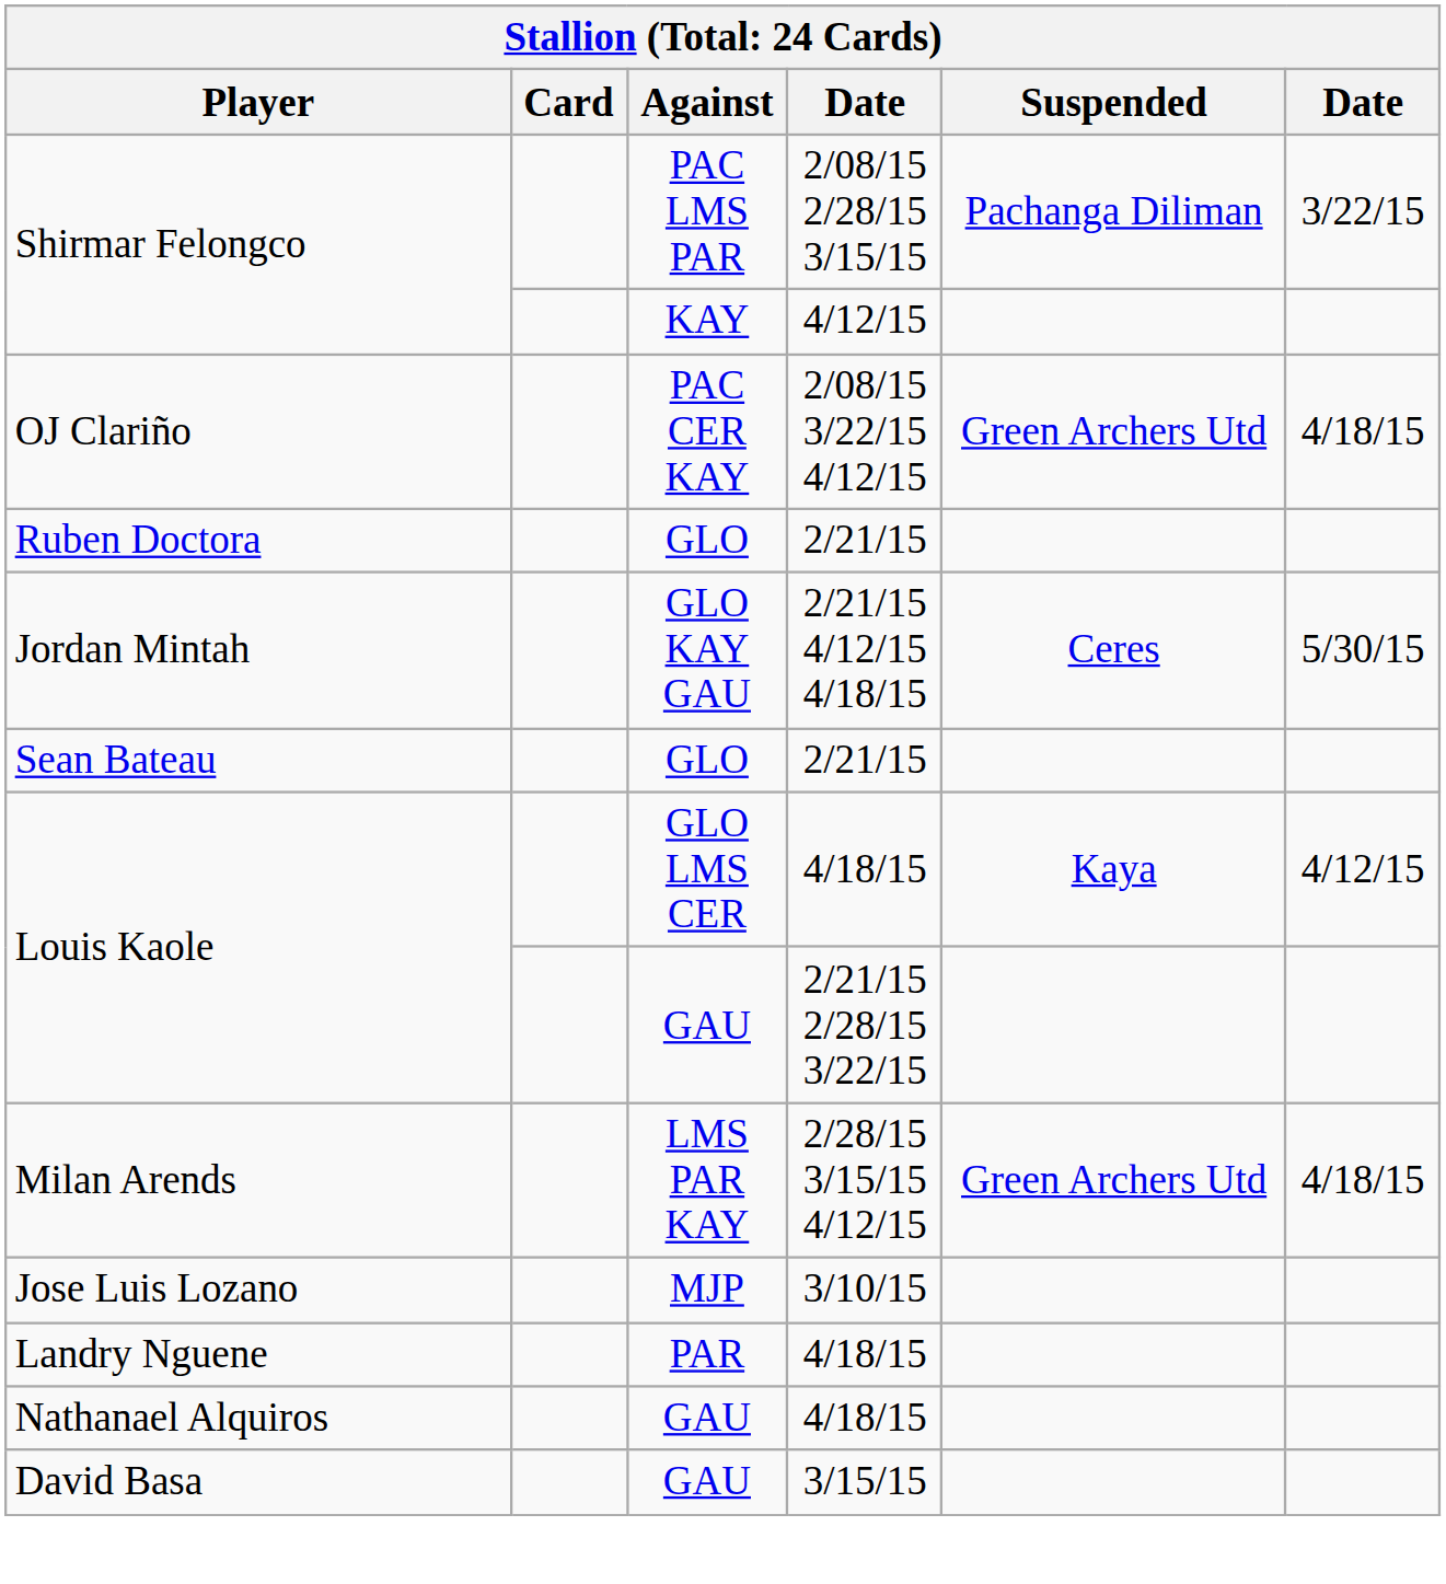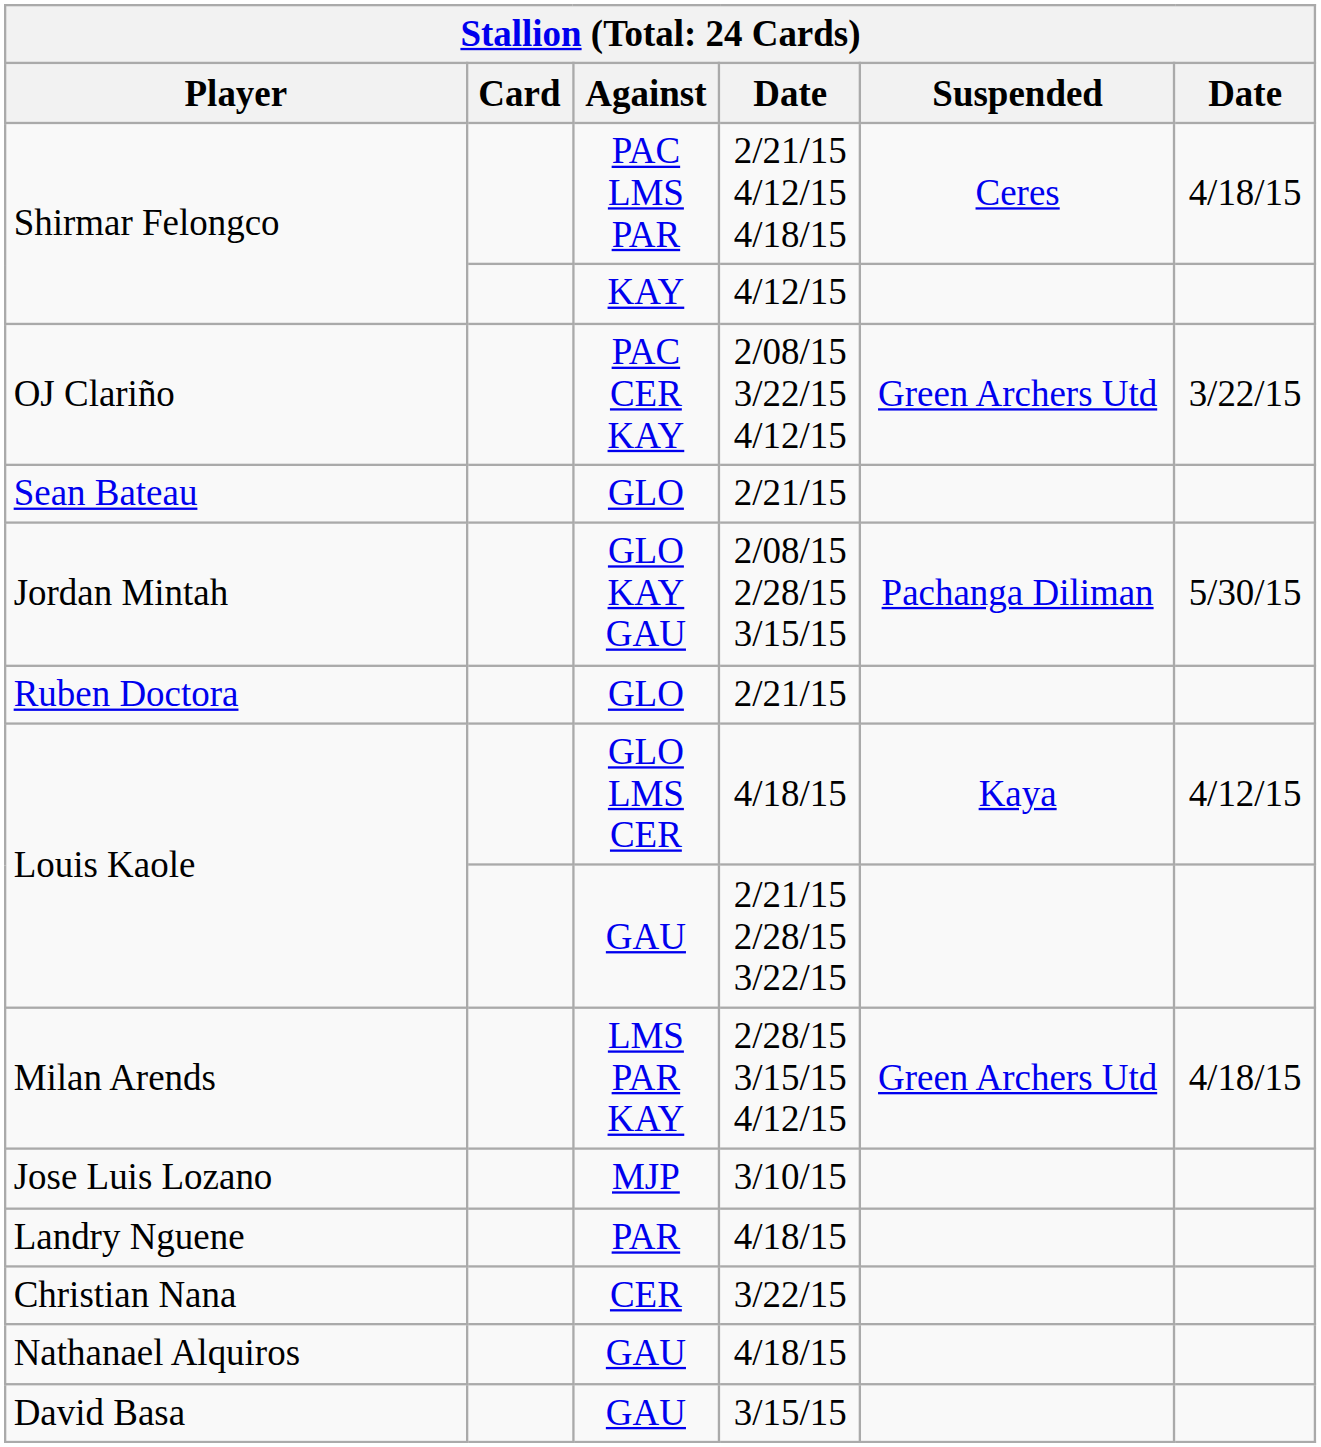Shirmar Felongco / PAC LMS PAR | column 4: 2/08/15 2/28/15 3/15/15 -> 2/21/15 4/12/15 4/18/15
Shirmar Felongco / PAC LMS PAR | Suspended: Pachanga Diliman -> Ceres
Shirmar Felongco / PAC LMS PAR | column 6: 3/22/15 -> 4/18/15
OJ Clariño | column 6: 4/18/15 -> 3/22/15
rows swapped: Ruben Doctora <-> Sean Bateau
Jordan Mintah | column 4: 2/21/15 4/12/15 4/18/15 -> 2/08/15 2/28/15 3/15/15
Jordan Mintah | Suspended: Ceres -> Pachanga Diliman
+ row: Christian Nana | CER | 3/22/15
